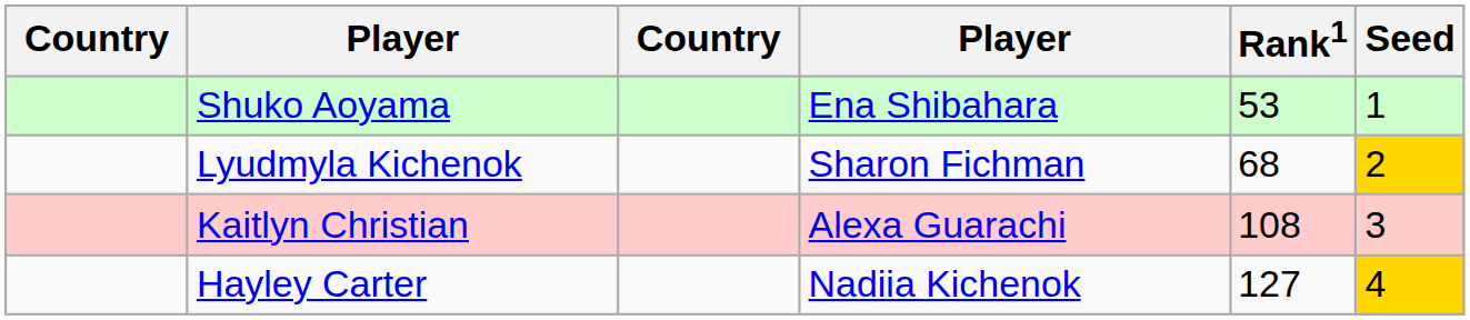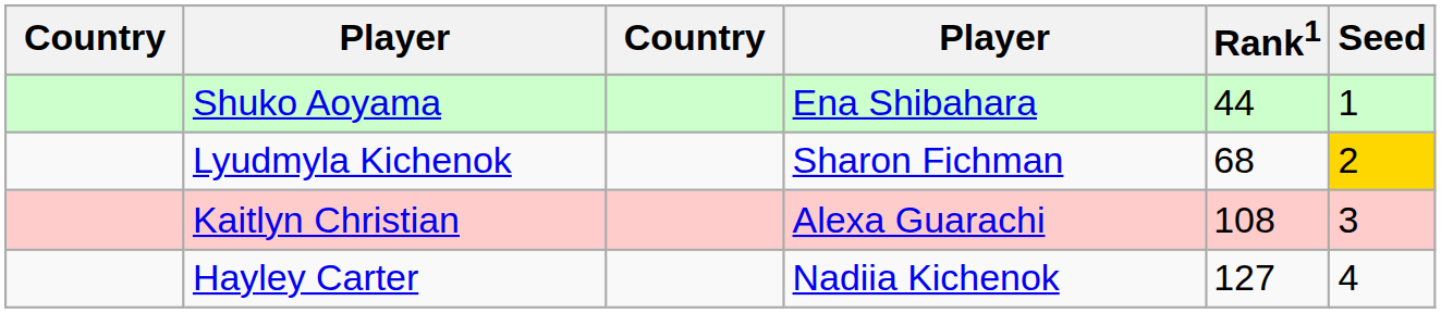Shuko Aoyama | Rank1: 53 -> 44
Hayley Carter | Seed: gold background -> no background
